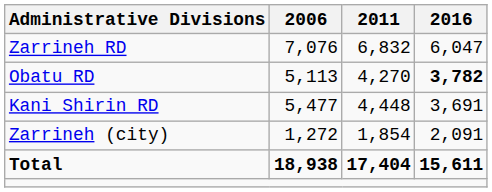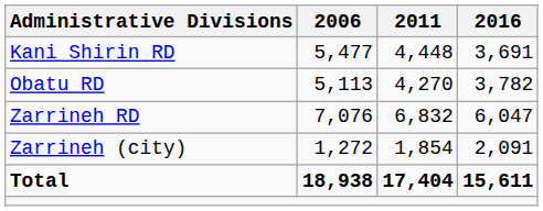rows swapped: Kani Shirin RD <-> Zarrineh RD
Obatu RD | 2016: bold -> normal
